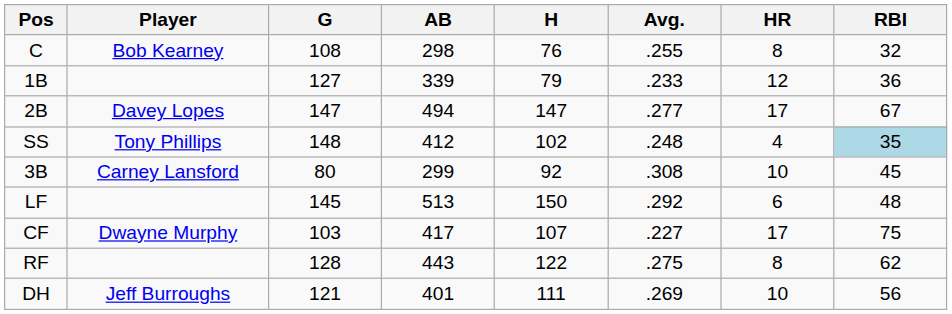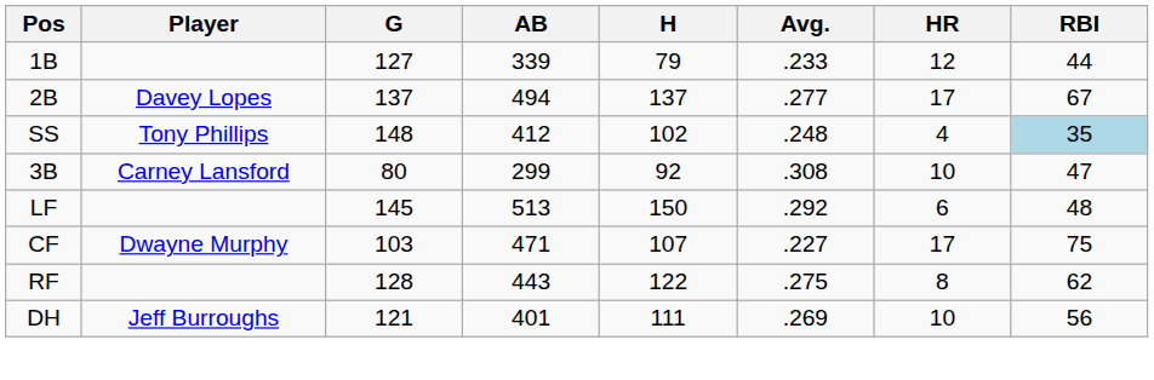- row: C | Bob Kearney | 108 | 298 | 76 | .255 | 8 | 32
1B | RBI: 36 -> 44
2B | G: 147 -> 137
2B | H: 147 -> 137
3B | RBI: 45 -> 47
CF | AB: 417 -> 471
